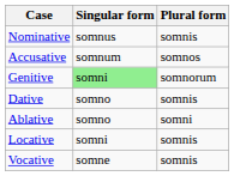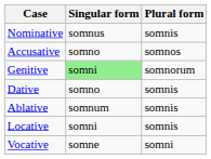Accusative | Singular form: somnum -> somno
Ablative | Singular form: somno -> somnum
Ablative | Plural form: somni -> somnis
Vocative | Plural form: somnis -> somni
